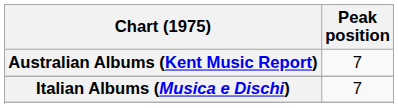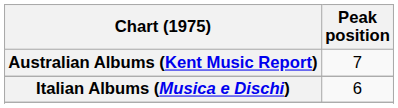Italian Albums (Musica e Dischi) | Peak position: 7 -> 6
